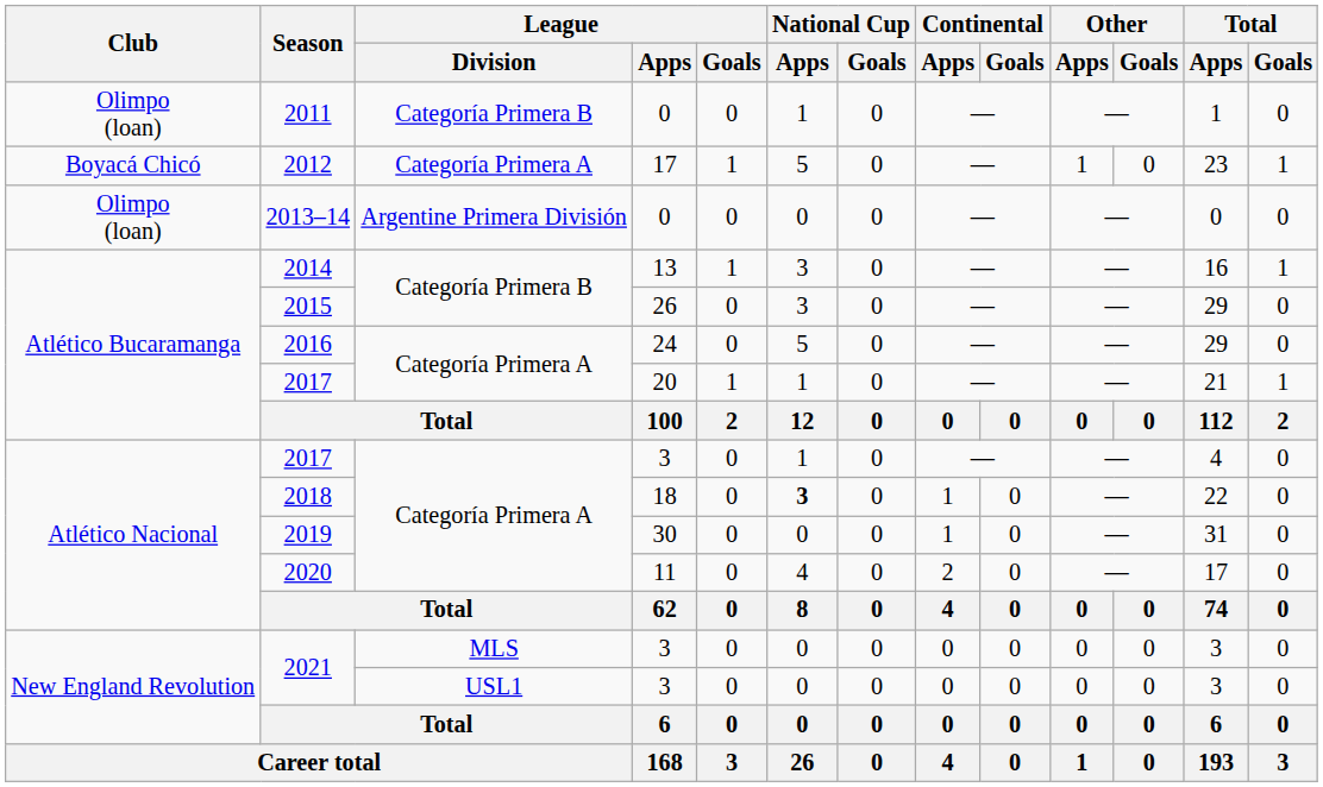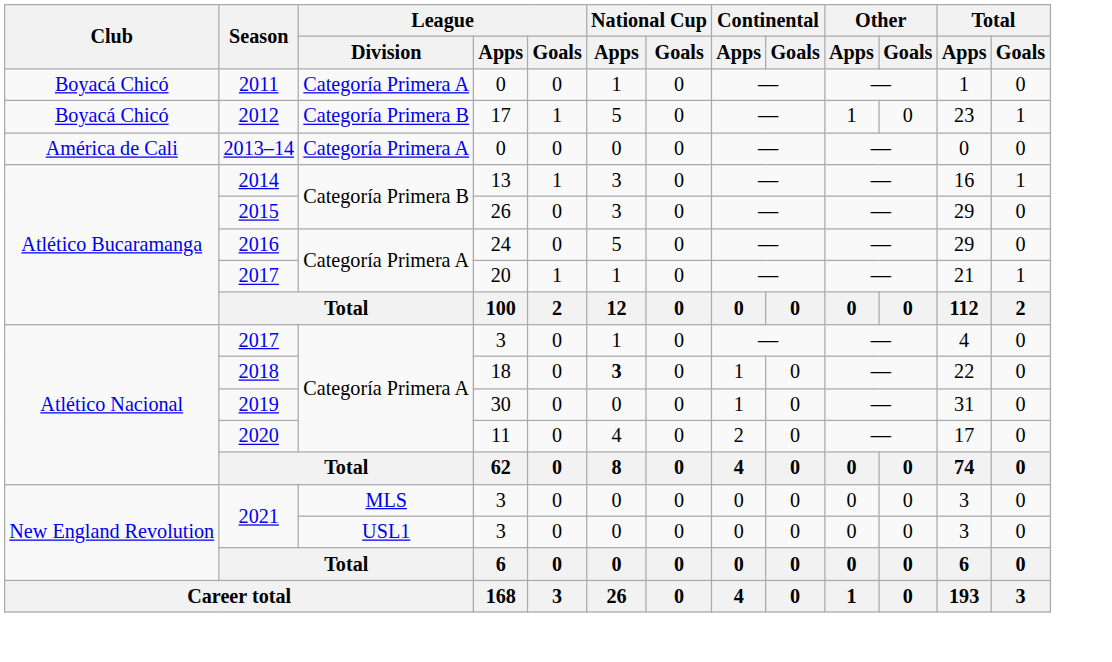2011 | Club: Olimpo (loan) -> Boyacá Chicó
2011 | League / Division: Categoría Primera B -> Categoría Primera A
2012 | League / Division: Categoría Primera A -> Categoría Primera B
2013–14 | Club: Olimpo (loan) -> América de Cali
2013–14 | League / Division: Argentine Primera División -> Categoría Primera A
